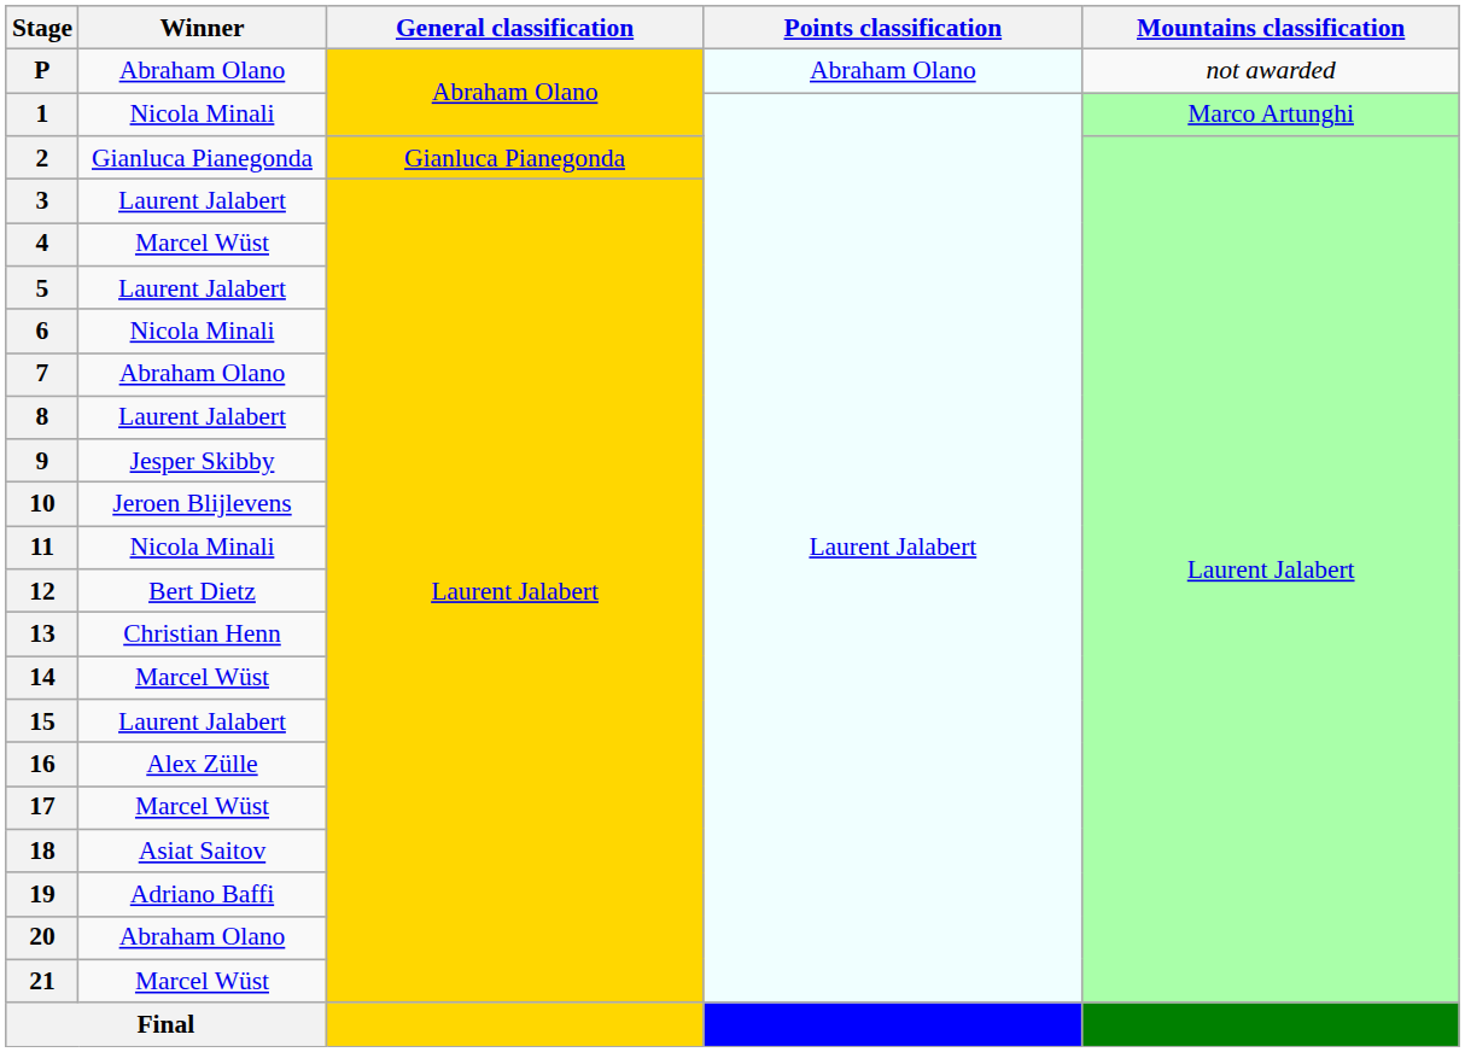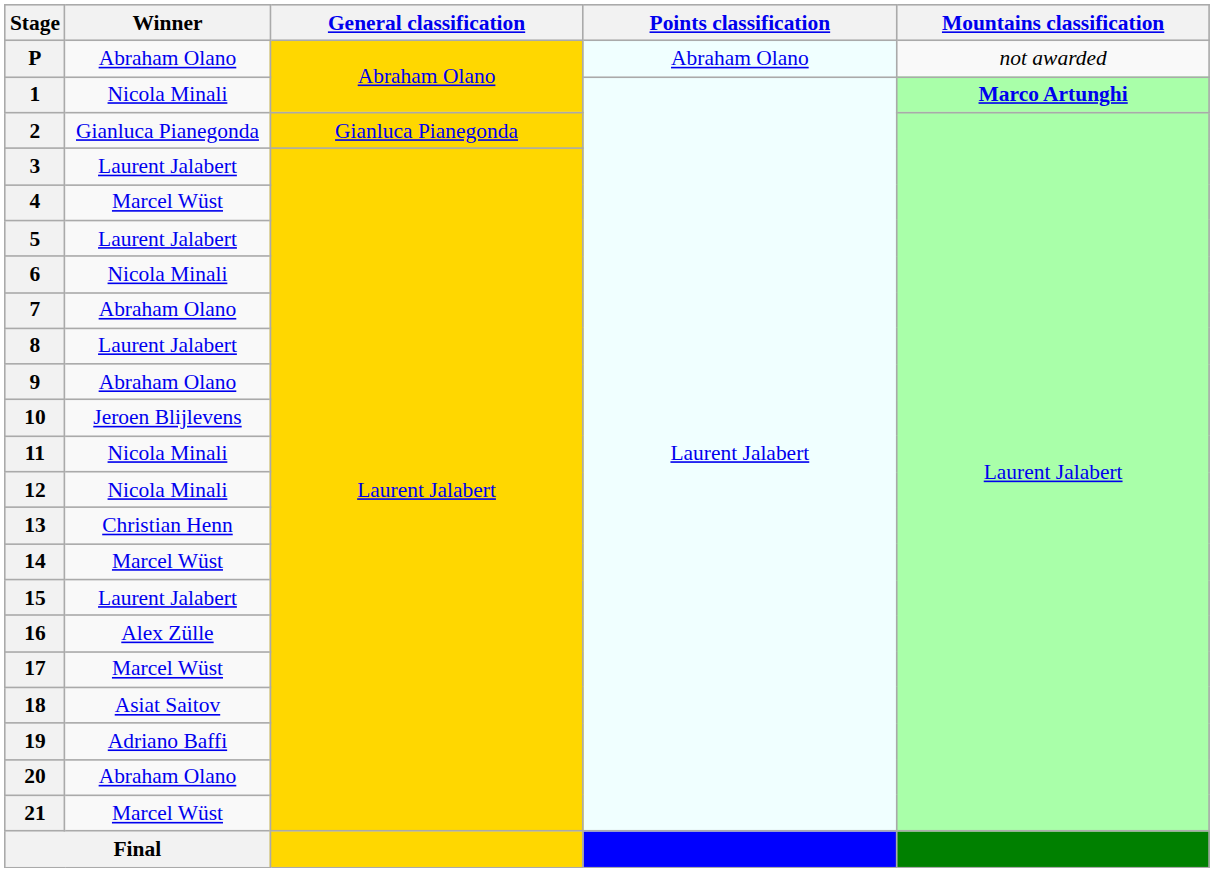1 | Mountains classification: normal -> bold
9 | Winner: Jesper Skibby -> Abraham Olano
12 | Winner: Bert Dietz -> Nicola Minali
